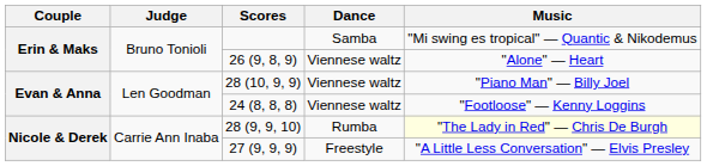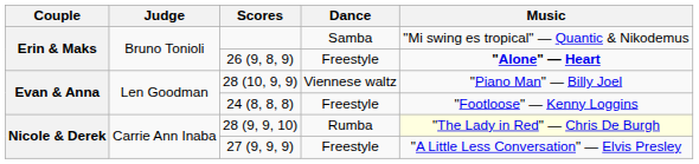26 (9, 8, 9) | Dance: Viennese waltz -> Freestyle
26 (9, 8, 9) | Music: normal -> bold
24 (8, 8, 8) | Dance: Viennese waltz -> Freestyle
